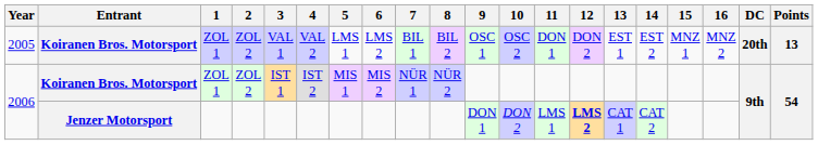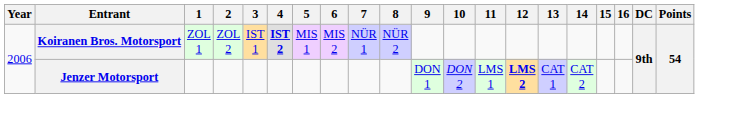- row: 2005 | Koiranen Bros. Motorsport | ZOL 1 | ZOL 2 | VAL 1 | VAL 2 | LMS 1 | LMS 2 | BIL 1 | BIL 2 | OSC 1 | OSC 2 | DON 1 | DON 2 | EST 1 | EST 2 | MNZ 1 | MNZ 2 | 20th | 13
2006 / Koiranen Bros. Motorsport | 4: normal -> bold
